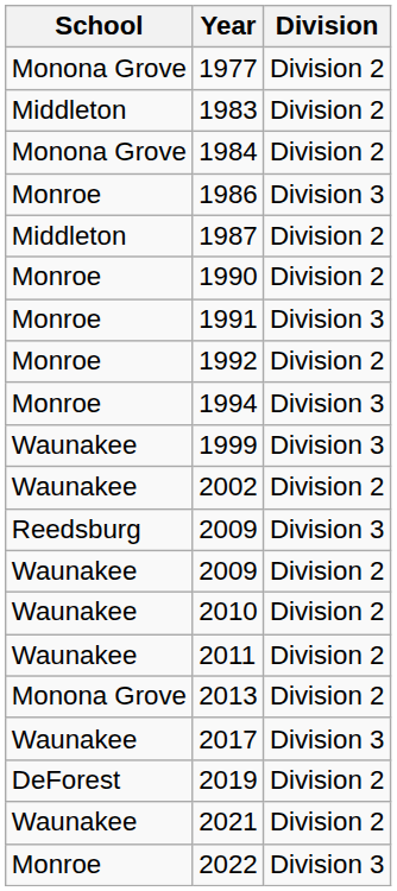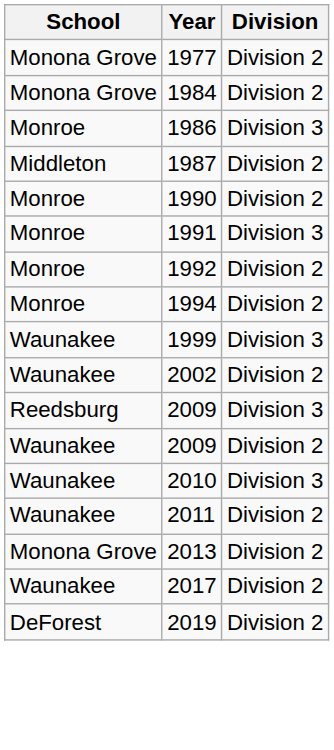- row: Middleton | 1983 | Division 2
1994 | Division: Division 3 -> Division 2
2010 | Division: Division 2 -> Division 3
2017 | Division: Division 3 -> Division 2
- row: Waunakee | 2021 | Division 2
- row: Monroe | 2022 | Division 3
